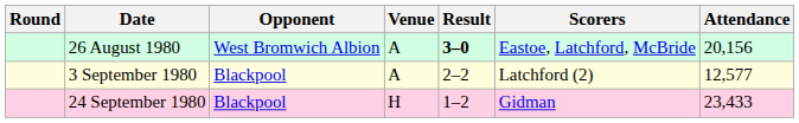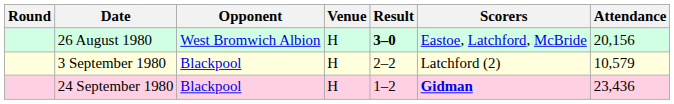26 August 1980 | Venue: A -> H
3 September 1980 | Venue: A -> H
3 September 1980 | Attendance: 12,577 -> 10,579
24 September 1980 | Scorers: normal -> bold
24 September 1980 | Attendance: 23,433 -> 23,436
